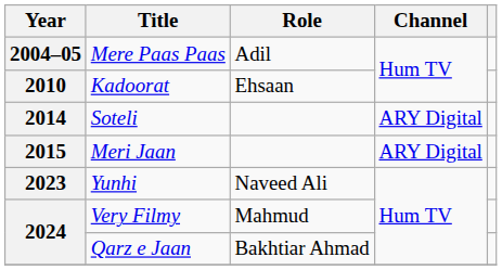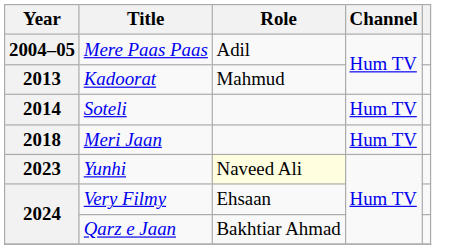Kadoorat | Year: 2010 -> 2013
Kadoorat | Role: Ehsaan -> Mahmud
Soteli | Channel: ARY Digital -> Hum TV
Meri Jaan | Year: 2015 -> 2018
Meri Jaan | Channel: ARY Digital -> Hum TV
Yunhi | Role: no background -> lightyellow background
Very Filmy | Role: Mahmud -> Ehsaan
